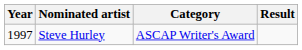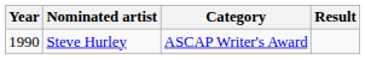Steve Hurley | Year: 1997 -> 1990
